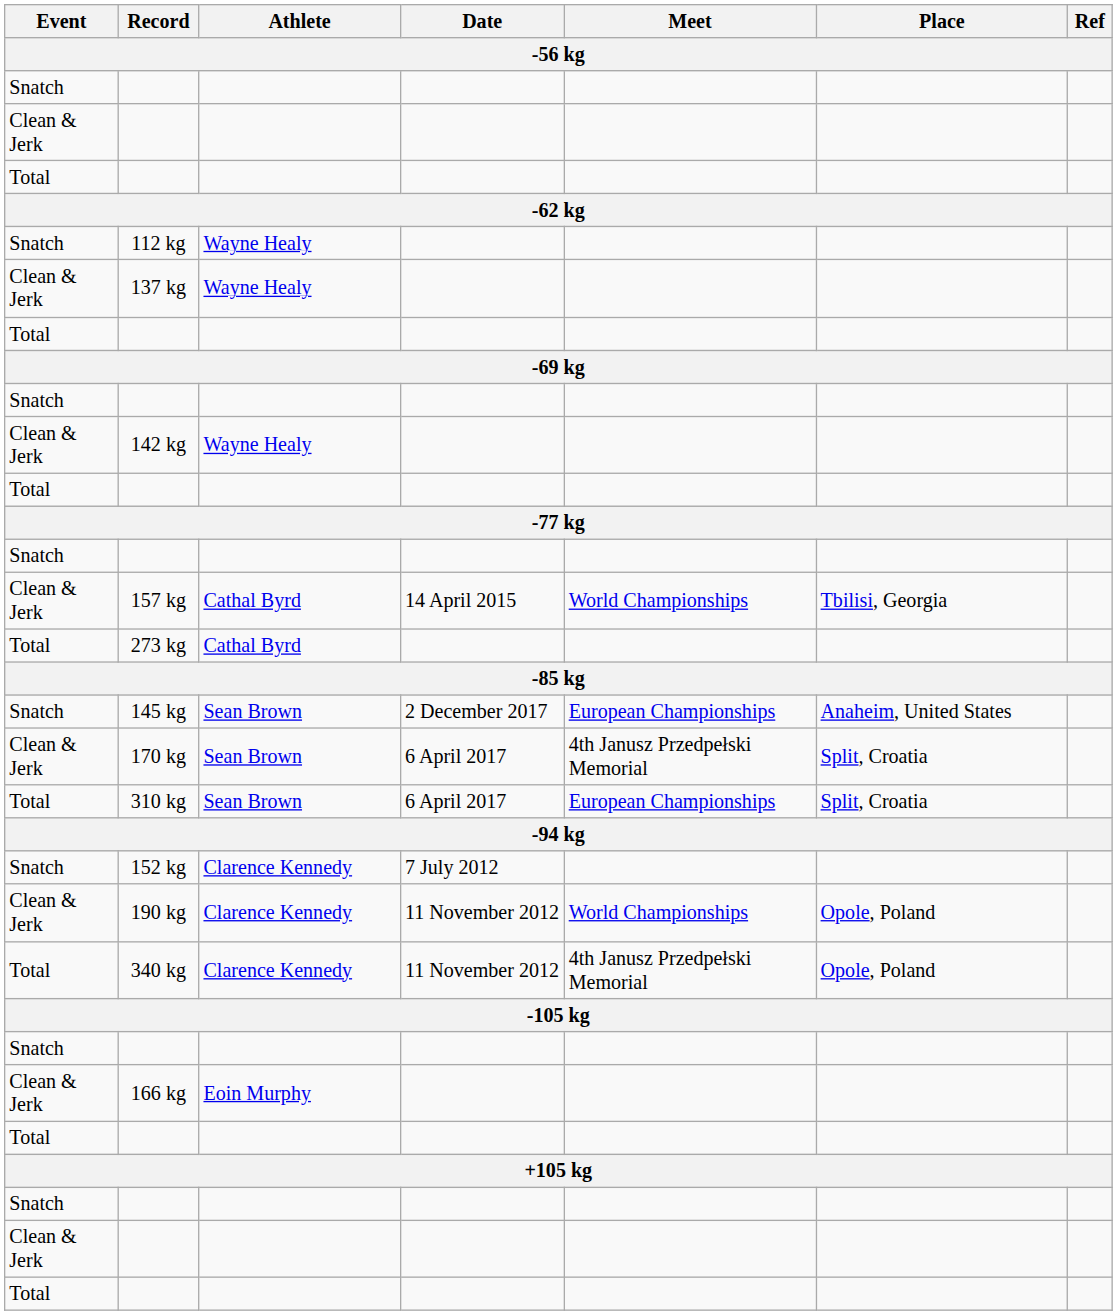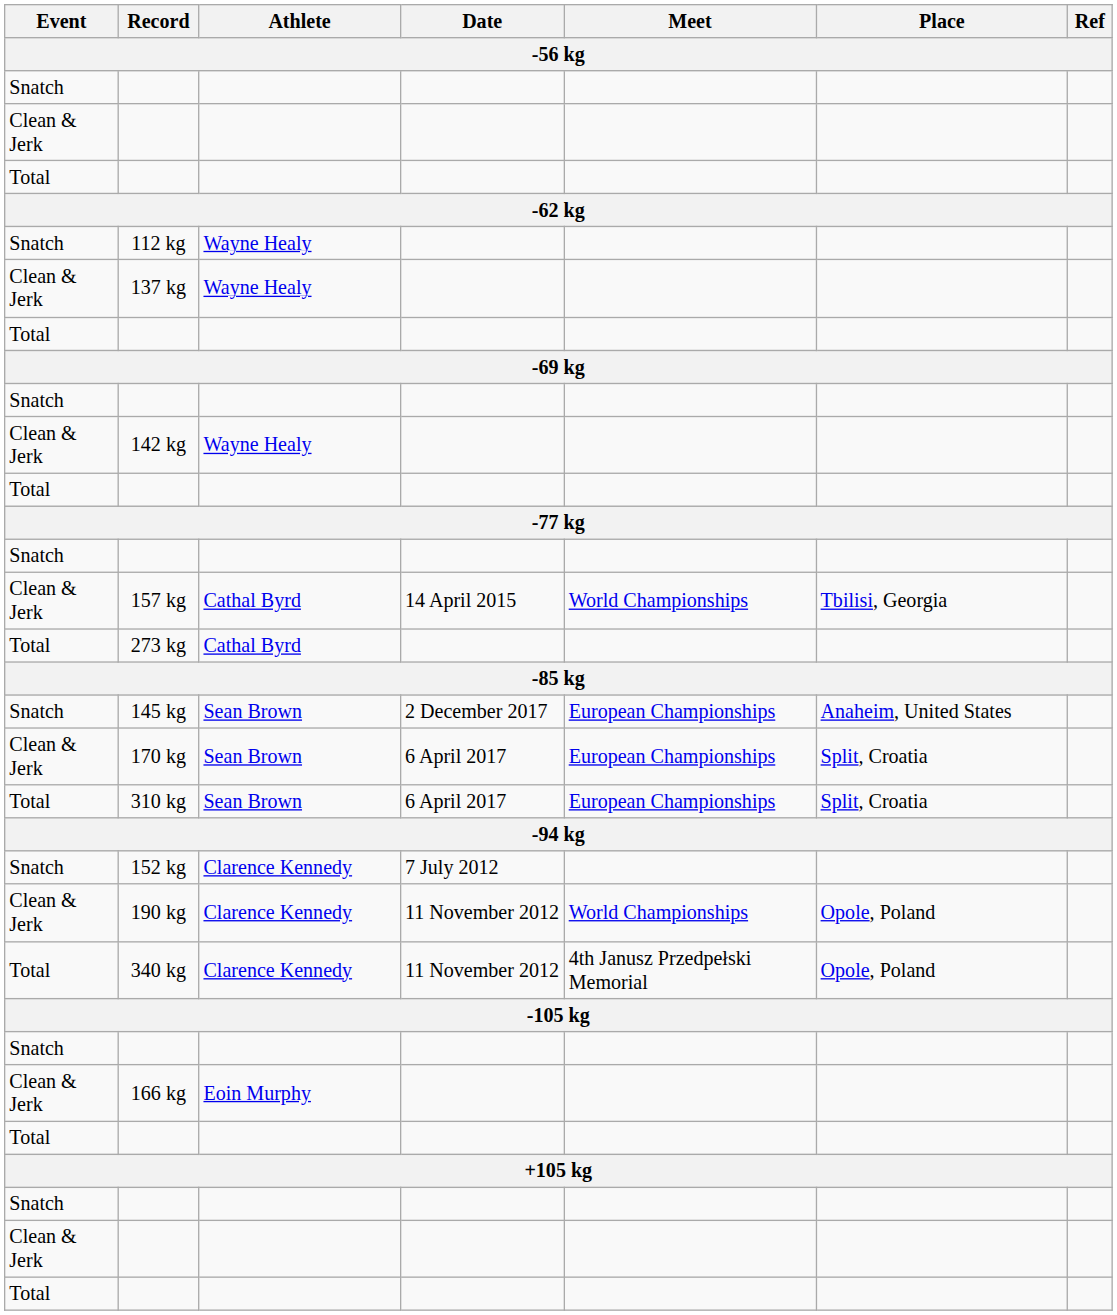170 kg | Meet: 4th Janusz Przedpełski Memorial -> European Championships
